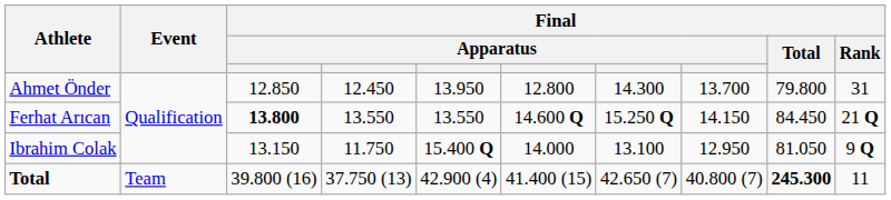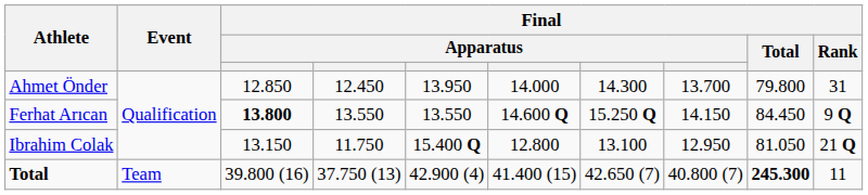Ahmet Önder | column 6: 12.800 -> 14.000
Ferhat Arıcan | Final / Rank: 21 Q -> 9 Q
Ibrahim Colak | column 6: 14.000 -> 12.800
Ibrahim Colak | Final / Rank: 9 Q -> 21 Q
